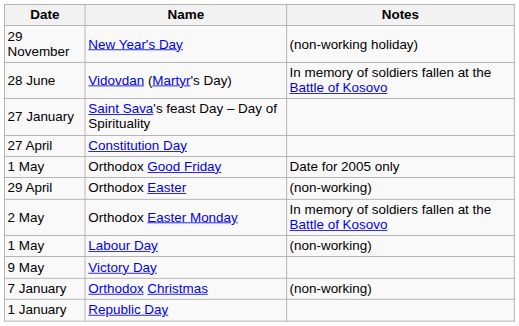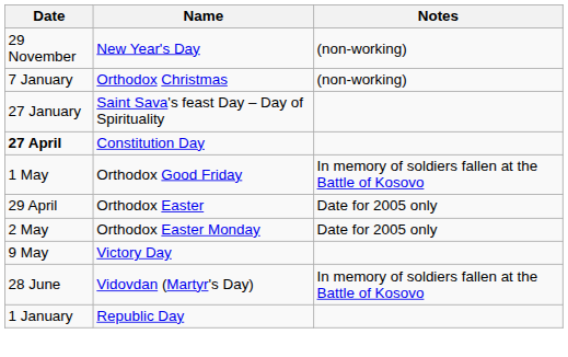New Year's Day | Notes: (non-working holiday) -> (non-working)
rows swapped: Orthodox Christmas <-> Vidovdan (Martyr's Day)
Constitution Day | Date: normal -> bold
Orthodox Good Friday | Notes: Date for 2005 only -> In memory of soldiers fallen at the Battle of Kosovo
Orthodox Easter | Notes: (non-working) -> Date for 2005 only
Orthodox Easter Monday | Notes: In memory of soldiers fallen at the Battle of Kosovo -> Date for 2005 only
- row: 1 May | Labour Day | (non-working)
